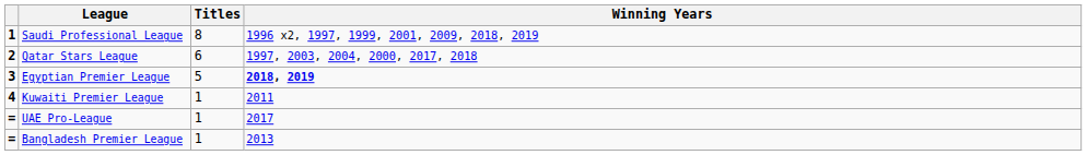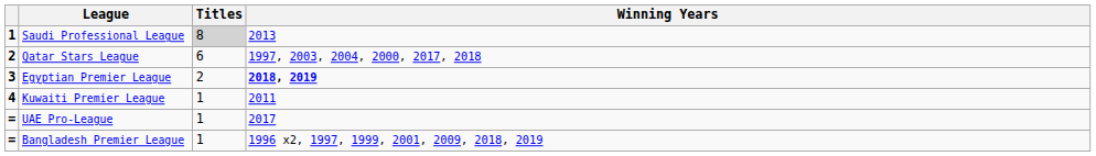Saudi Professional League | Titles: no background -> lightgrey background
Saudi Professional League | Winning Years: 1996 x2, 1997, 1999, 2001, 2009, 2018, 2019 -> 2013
Egyptian Premier League | Titles: 5 -> 2
Bangladesh Premier League | Winning Years: 2013 -> 1996 x2, 1997, 1999, 2001, 2009, 2018, 2019
